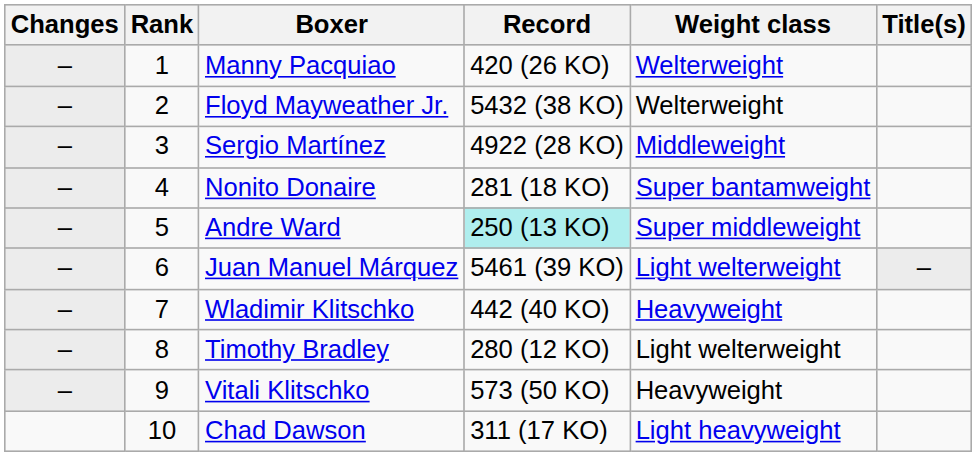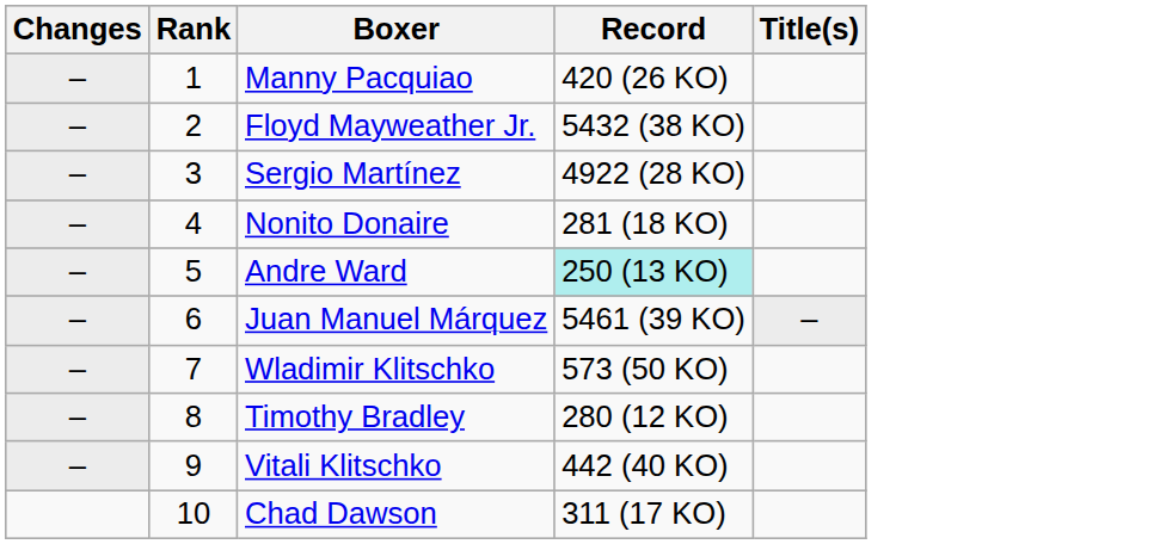- column: Weight class | Welterweight | Welterweight | Middleweight | Super bantamweight | Super middleweight | Light welterweight | Heavyweight | Light welterweight | Heavyweight | Light heavyweight
Wladimir Klitschko | Record: 442 (40 KO) -> 573 (50 KO)
Vitali Klitschko | Record: 573 (50 KO) -> 442 (40 KO)
